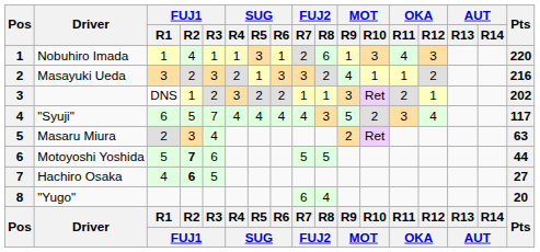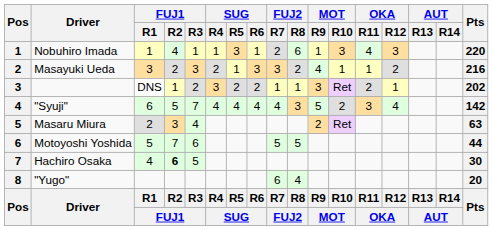"Syuji" | Pts: 117 -> 142
Motoyoshi Yoshida | FUJ1 / R2: bold -> normal
Hachiro Osaka | Pts: 27 -> 30
